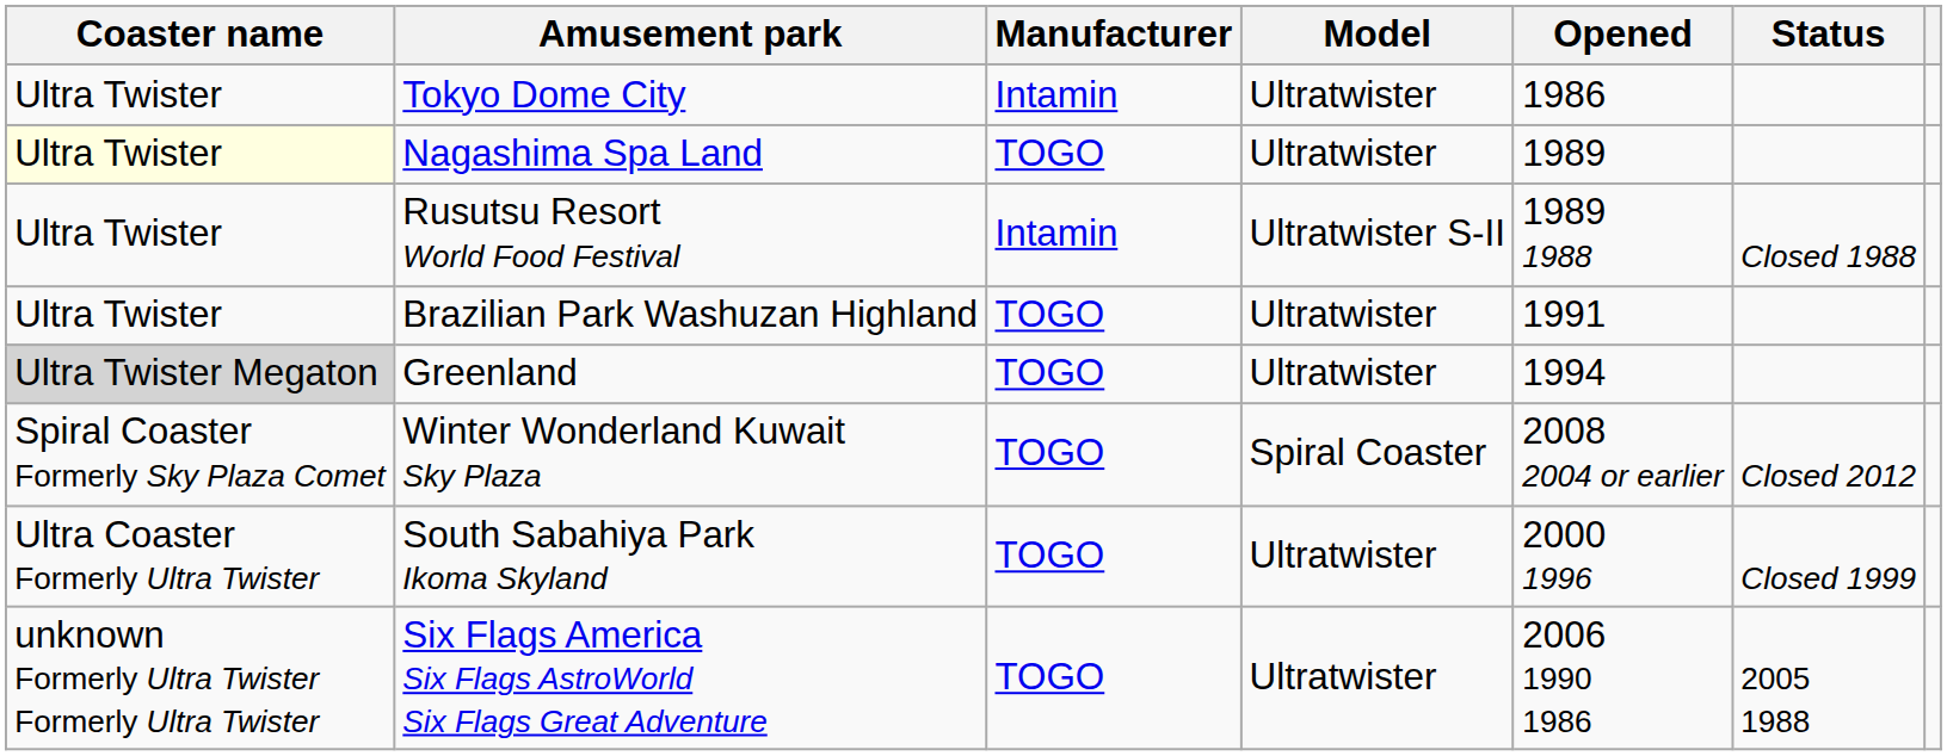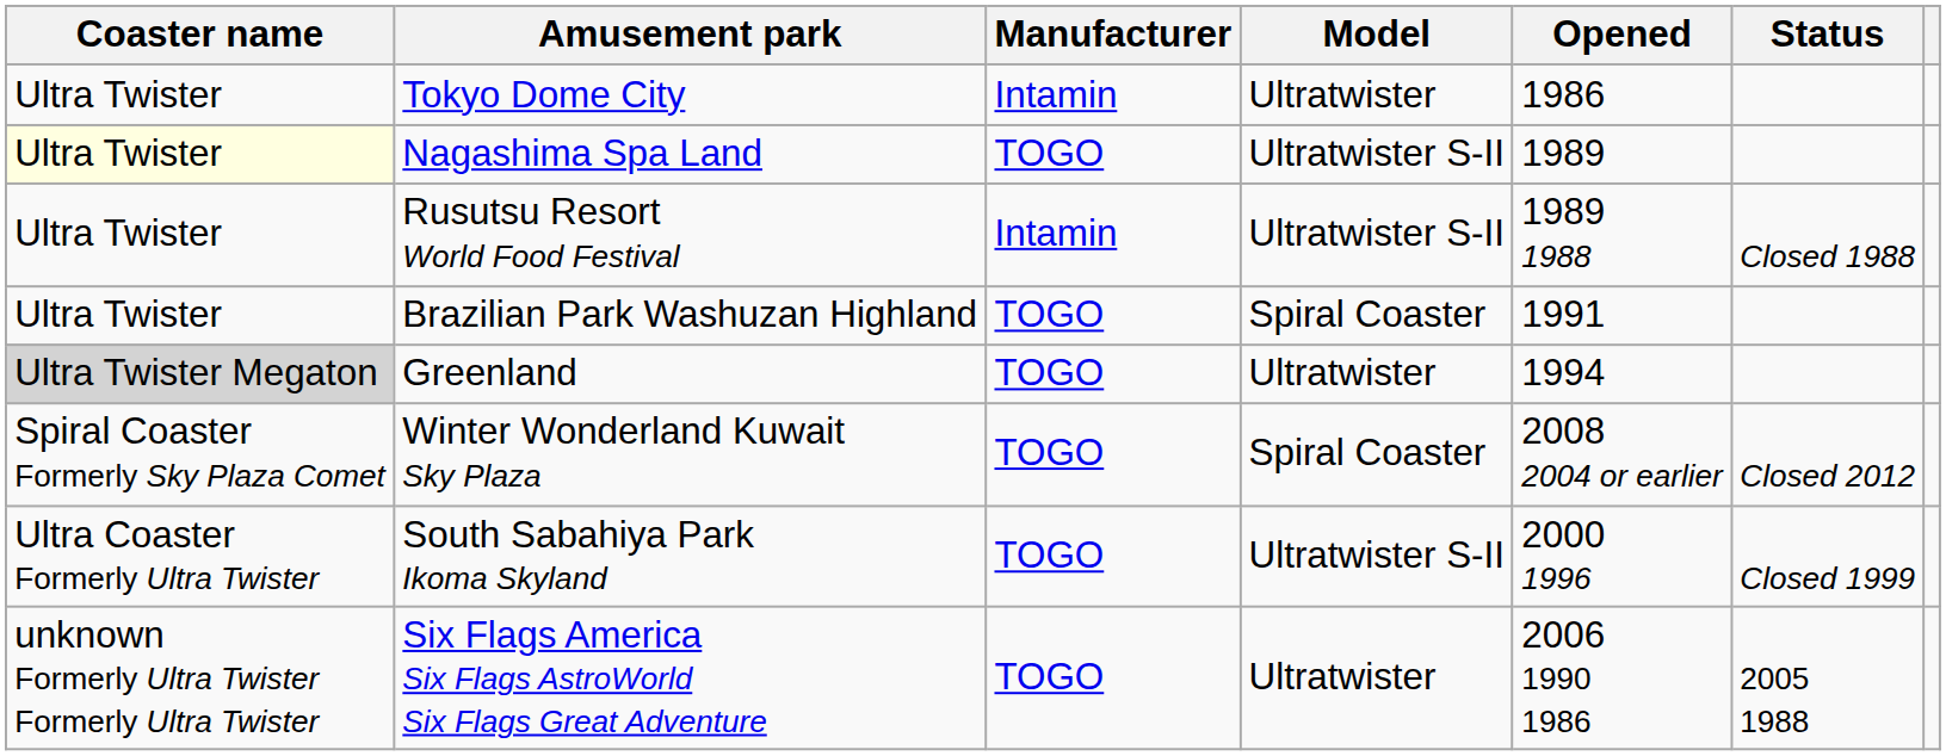Nagashima Spa Land | Model: Ultratwister -> Ultratwister S-II
Brazilian Park Washuzan Highland | Model: Ultratwister -> Spiral Coaster
South Sabahiya Park Ikoma Skyland | Model: Ultratwister -> Ultratwister S-II
